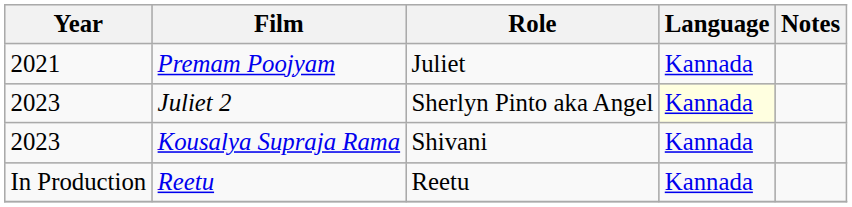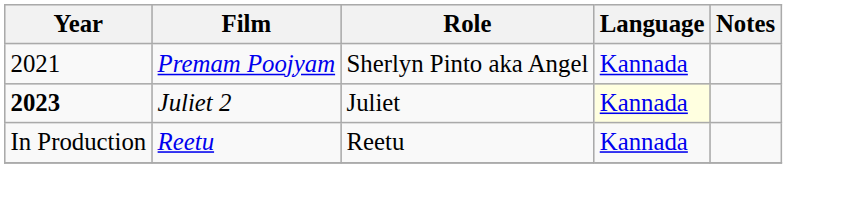Premam Poojyam | Role: Juliet -> Sherlyn Pinto aka Angel
Juliet 2 | Year: normal -> bold
Juliet 2 | Role: Sherlyn Pinto aka Angel -> Juliet
- row: 2023 | Kousalya Supraja Rama | Shivani | Kannada
